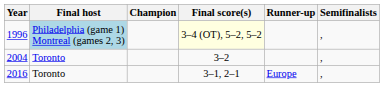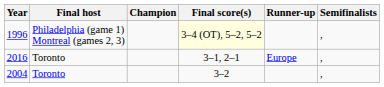1996 | Final host: lightblue background -> no background
rows swapped: 2004 <-> 2016
